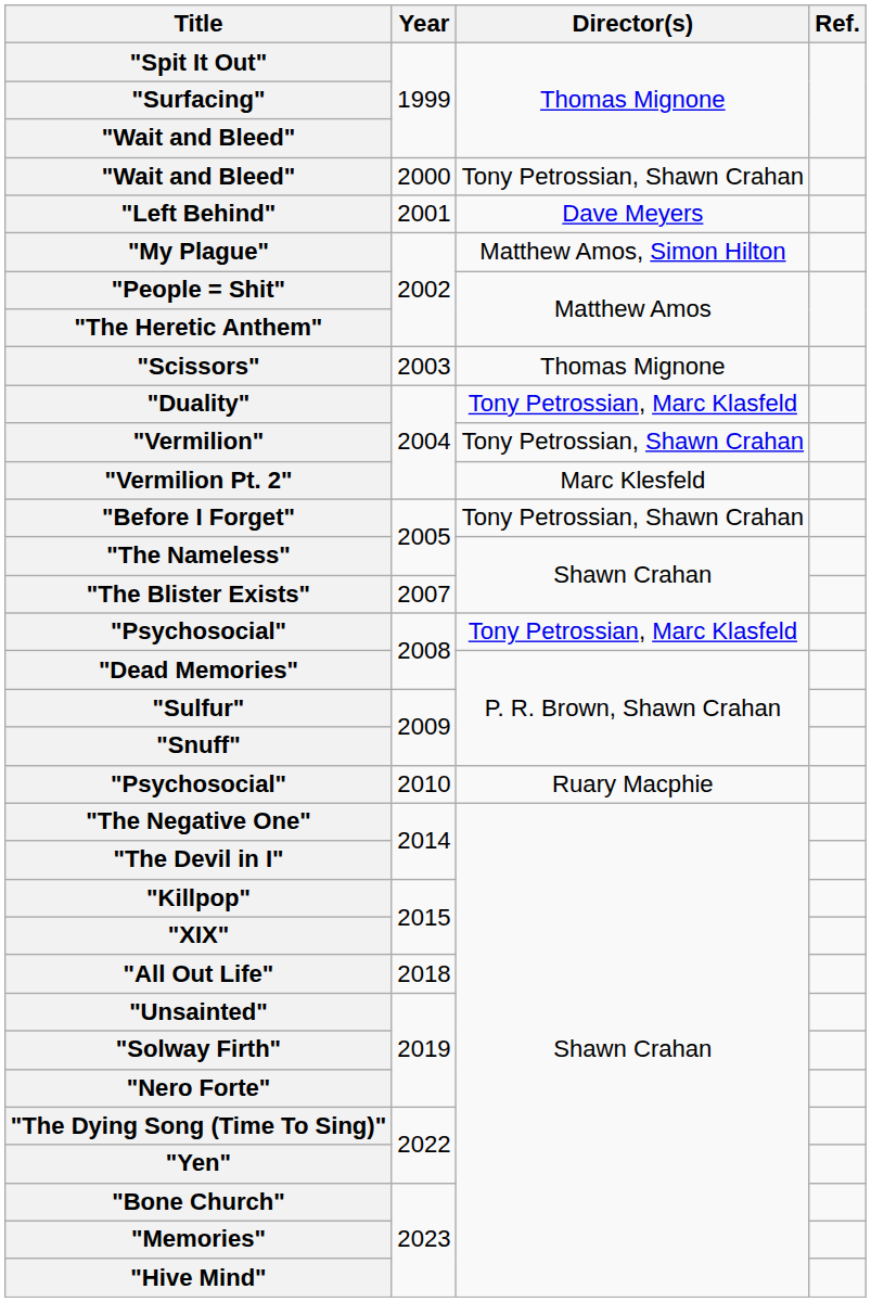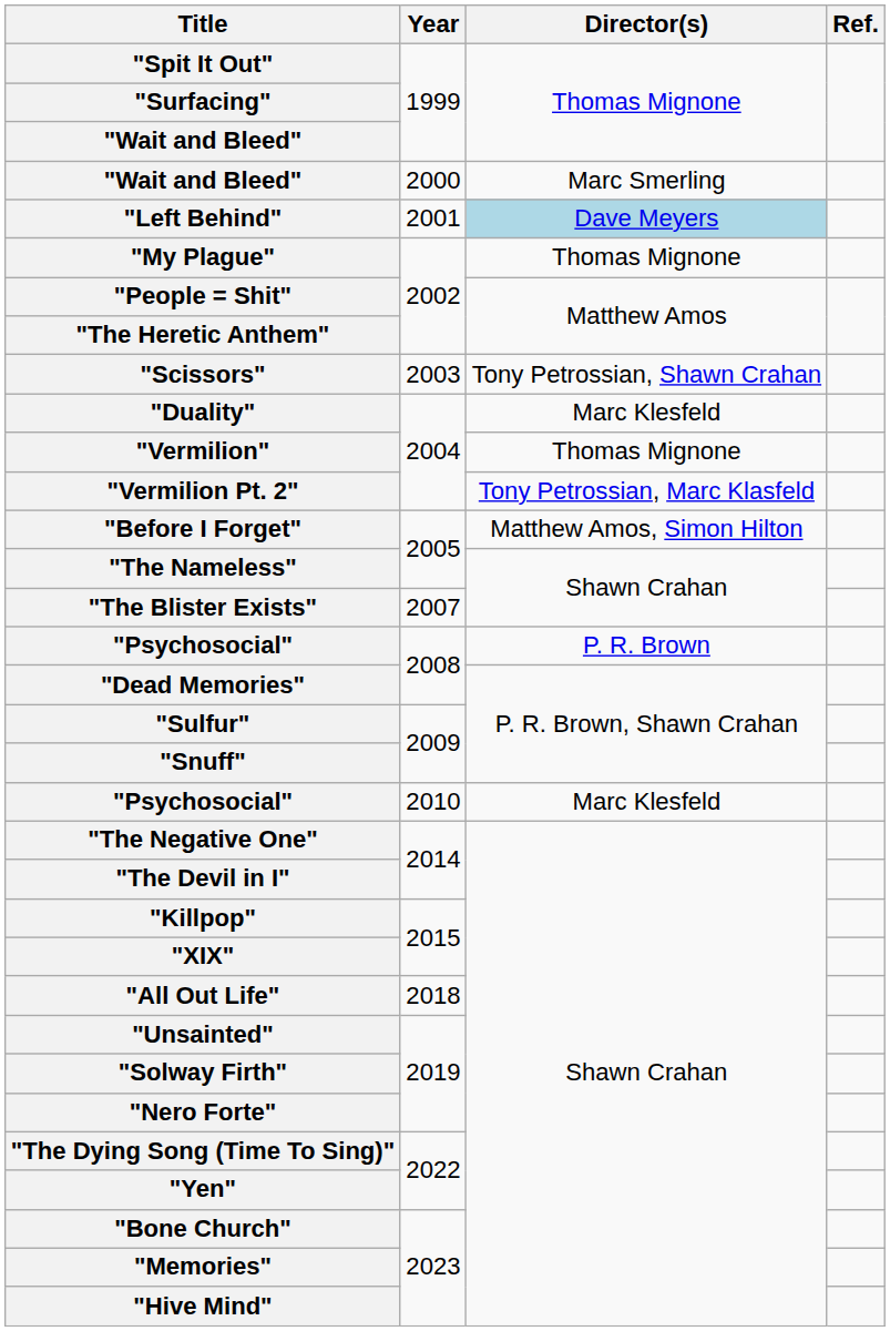"Wait and Bleed" / 2000 | Director(s): Tony Petrossian, Shawn Crahan -> Marc Smerling
"Left Behind" | Director(s): no background -> lightblue background
"My Plague" | Director(s): Matthew Amos, Simon Hilton -> Thomas Mignone
"Scissors" | Director(s): Thomas Mignone -> Tony Petrossian, Shawn Crahan
"Duality" | Director(s): Tony Petrossian, Marc Klasfeld -> Marc Klesfeld
"Vermilion" | Director(s): Tony Petrossian, Shawn Crahan -> Thomas Mignone
"Vermilion Pt. 2" | Director(s): Marc Klesfeld -> Tony Petrossian, Marc Klasfeld
"Before I Forget" | Director(s): Tony Petrossian, Shawn Crahan -> Matthew Amos, Simon Hilton
"Psychosocial" / 2008 | Director(s): Tony Petrossian, Marc Klasfeld -> P. R. Brown
"Psychosocial" / 2010 | Director(s): Ruary Macphie -> Marc Klesfeld
